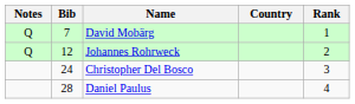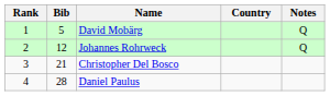columns swapped: Rank <-> Notes
David Mobärg | Bib: 7 -> 5
Christopher Del Bosco | Bib: 24 -> 21
